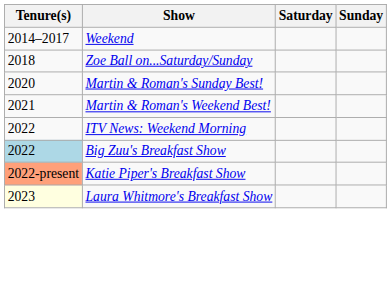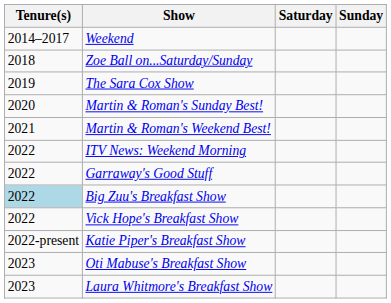+ row: 2019 | The Sara Cox Show
+ row: 2022 | Garraway's Good Stuff
+ row: 2022 | Vick Hope's Breakfast Show
Katie Piper's Breakfast Show | Tenure(s): lightsalmon background -> no background
+ row: 2023 | Oti Mabuse's Breakfast Show
Laura Whitmore's Breakfast Show | Tenure(s): lightyellow background -> no background
